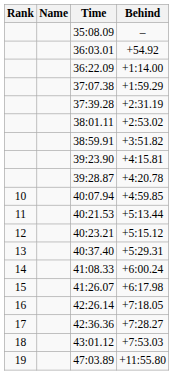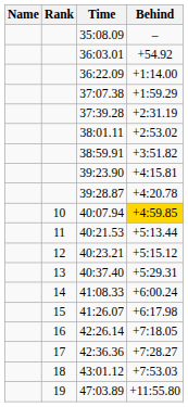columns swapped: Rank <-> Name
40:07.94 | Behind: no background -> gold background
